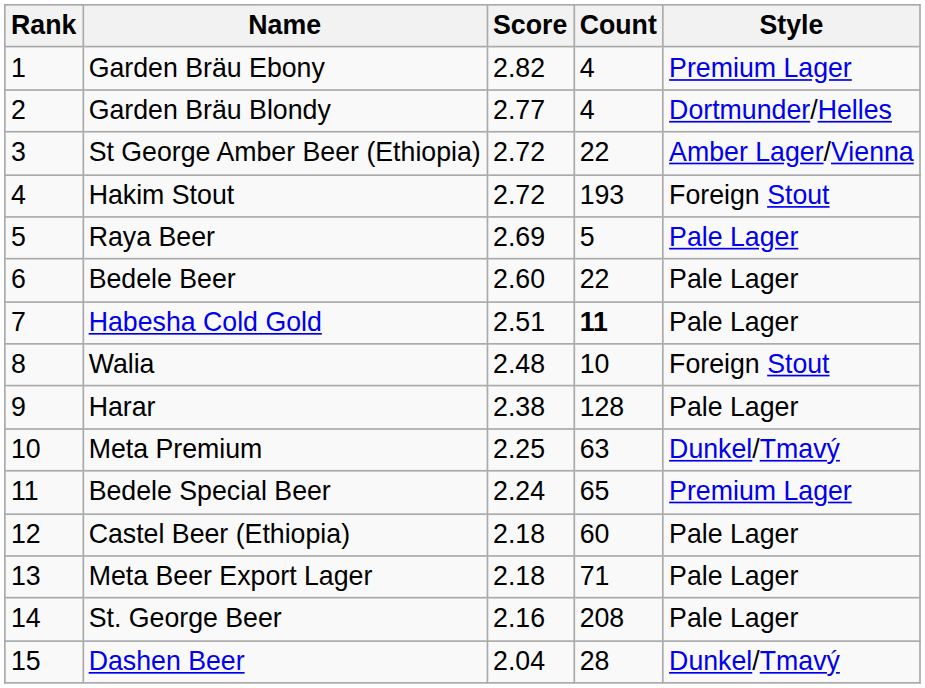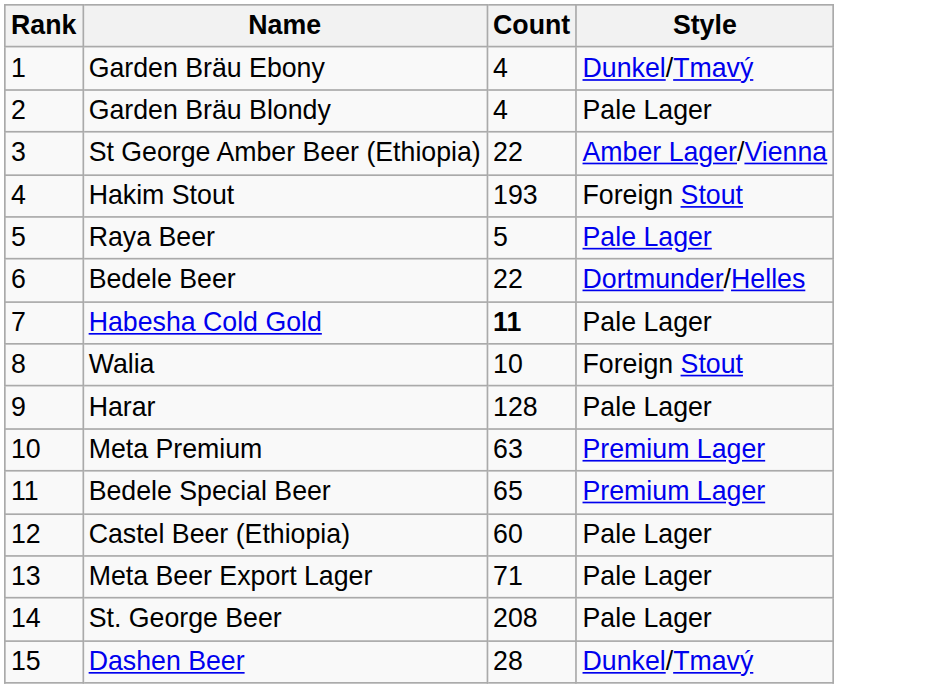- column: Score | 2.82 | 2.77 | 2.72 | 2.72 | 2.69 | 2.60 | 2.51 | 2.48 | 2.38 | 2.25 | 2.24 | 2.18 | 2.18 | 2.16 | 2.04
Garden Bräu Ebony | Style: Premium Lager -> Dunkel/Tmavý
Garden Bräu Blondy | Style: Dortmunder/Helles -> Pale Lager
Bedele Beer | Style: Pale Lager -> Dortmunder/Helles
Meta Premium | Style: Dunkel/Tmavý -> Premium Lager
